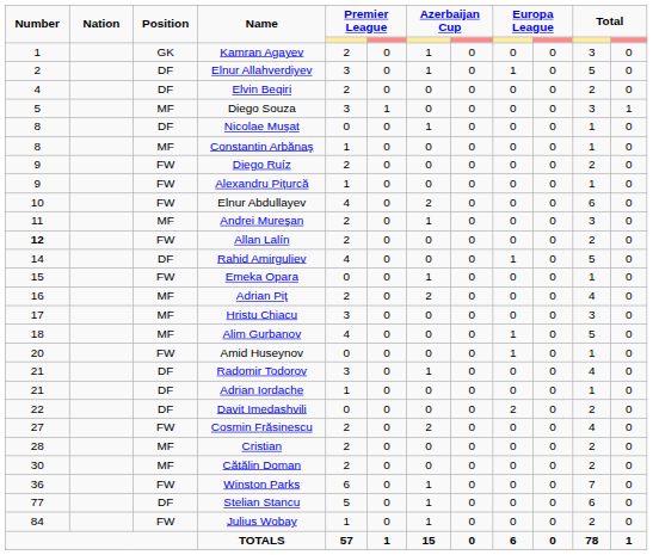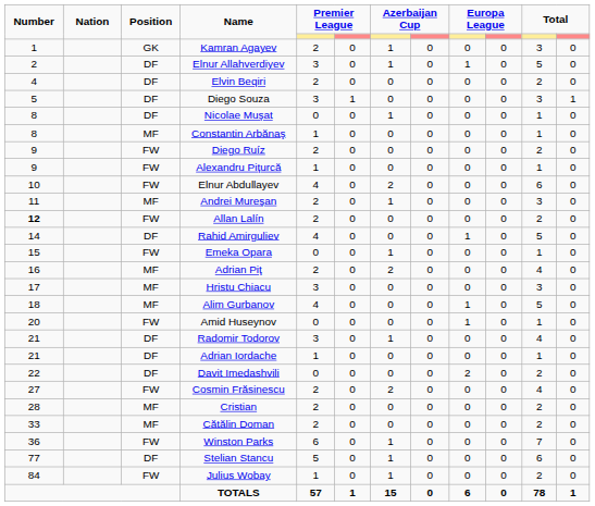Diego Souza | Position: MF -> DF
Cătălin Doman | Number: 30 -> 33
